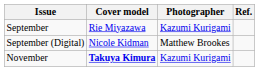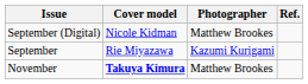rows swapped: September <-> September (Digital)
November | Photographer: Kazumi Kurigami -> Matthew Brookes
